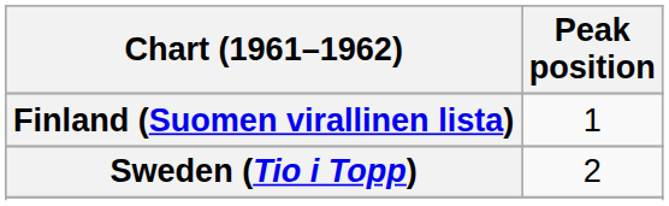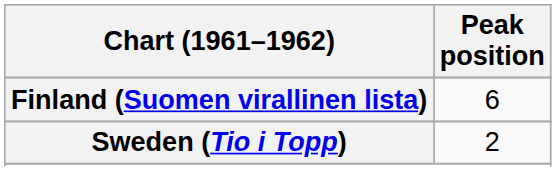Finland (Suomen virallinen lista) | Peak position: 1 -> 6
